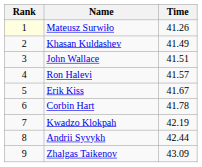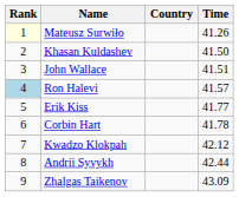+ column: Country
Khasan Kuldashev | Time: 41.49 -> 41.50
Ron Halevi | Rank: no background -> lightblue background
Erik Kiss | Time: 41.67 -> 41.77
Kwadzo Klokpah | Time: 42.19 -> 42.12
